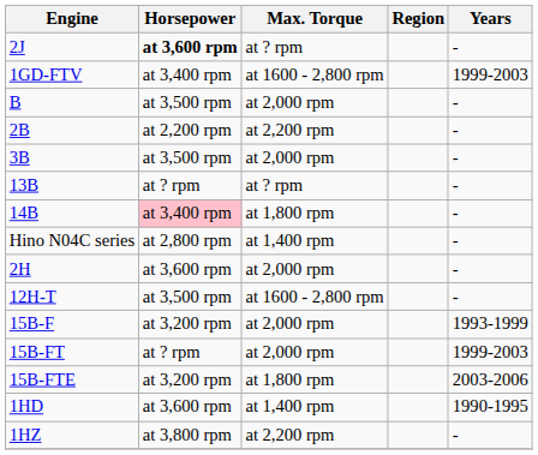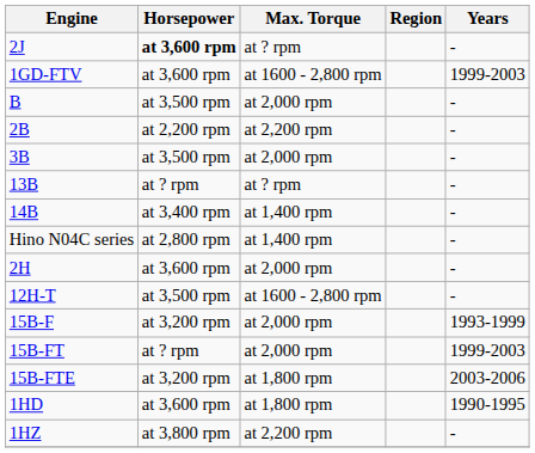1GD-FTV | Horsepower: at 3,400 rpm -> at 3,600 rpm
14B | Horsepower: pink background -> no background
14B | Max. Torque: at 1,800 rpm -> at 1,400 rpm
1HD | Max. Torque: at 1,400 rpm -> at 1,800 rpm
